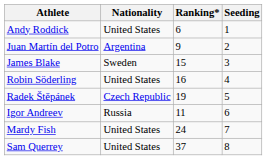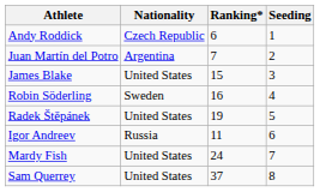Andy Roddick | Nationality: United States -> Czech Republic
Juan Martín del Potro | Ranking*: 9 -> 7
James Blake | Nationality: Sweden -> United States
Robin Söderling | Nationality: United States -> Sweden
Radek Štěpánek | Nationality: Czech Republic -> United States
